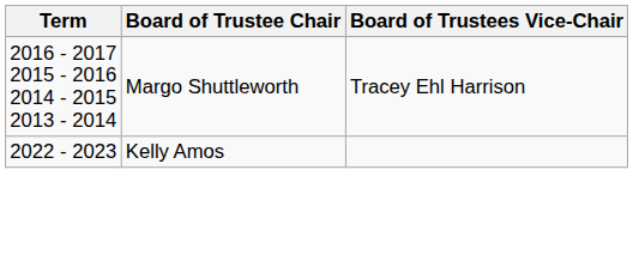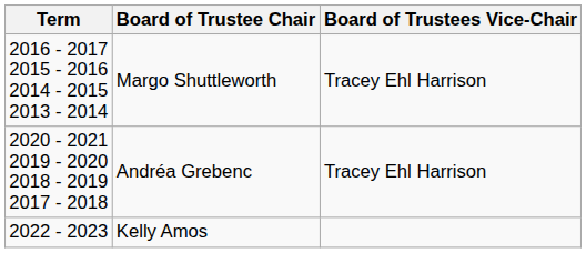+ row: 2020 - 2021 2019 - 2020 2018 - 2019 2017 - 2018 | Andréa Grebenc | Tracey Ehl Harrison
